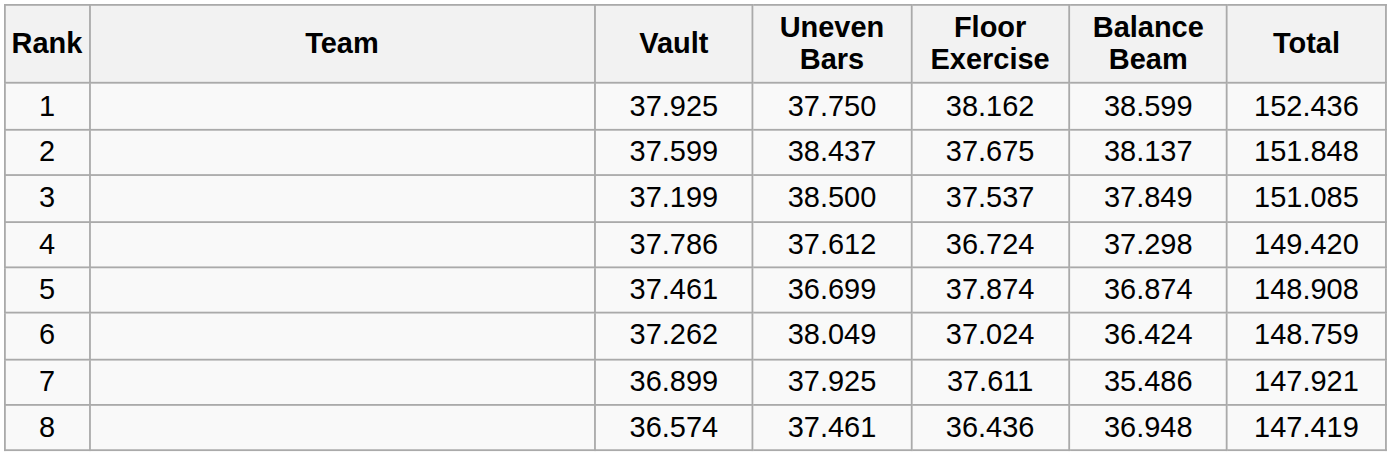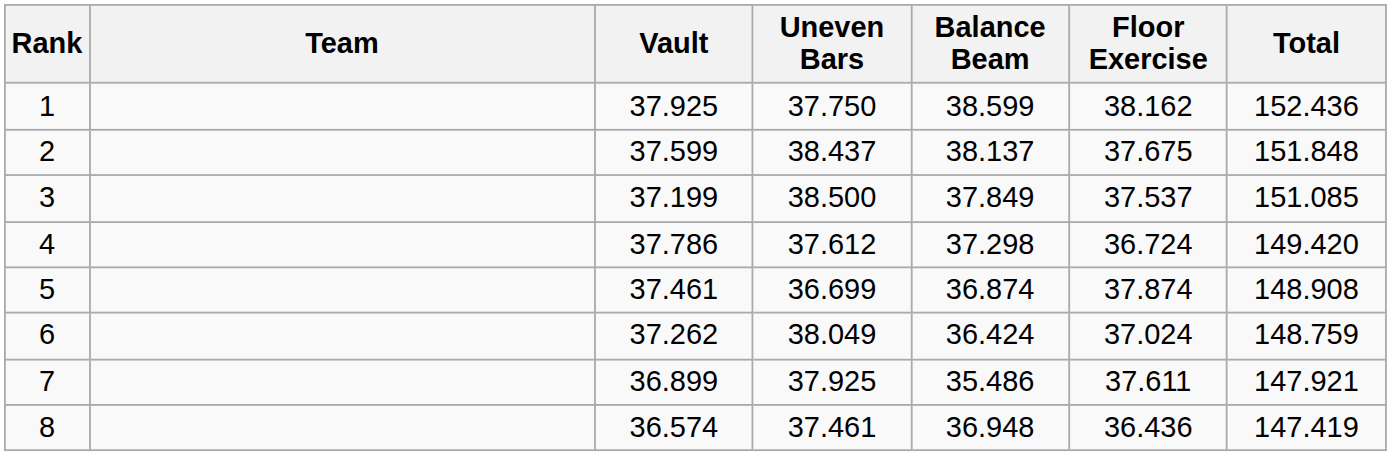columns swapped: Balance Beam <-> Floor Exercise
